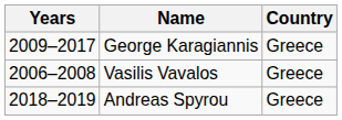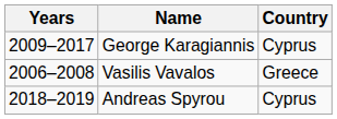George Karagiannis | Country: Greece -> Cyprus
Andreas Spyrou | Country: Greece -> Cyprus
